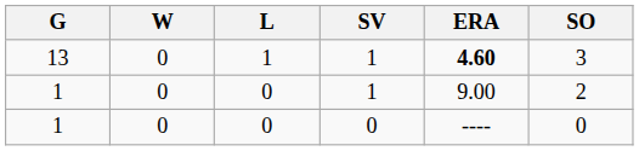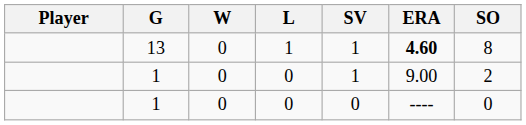+ column: Player
13 | SO: 3 -> 8
